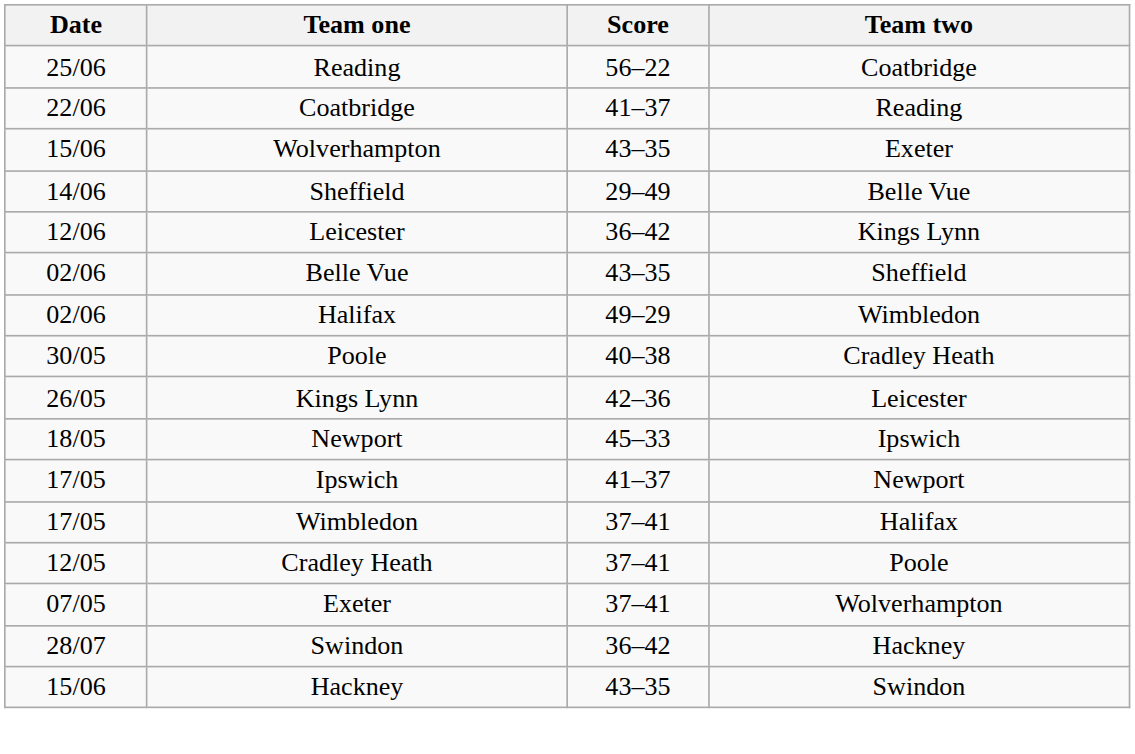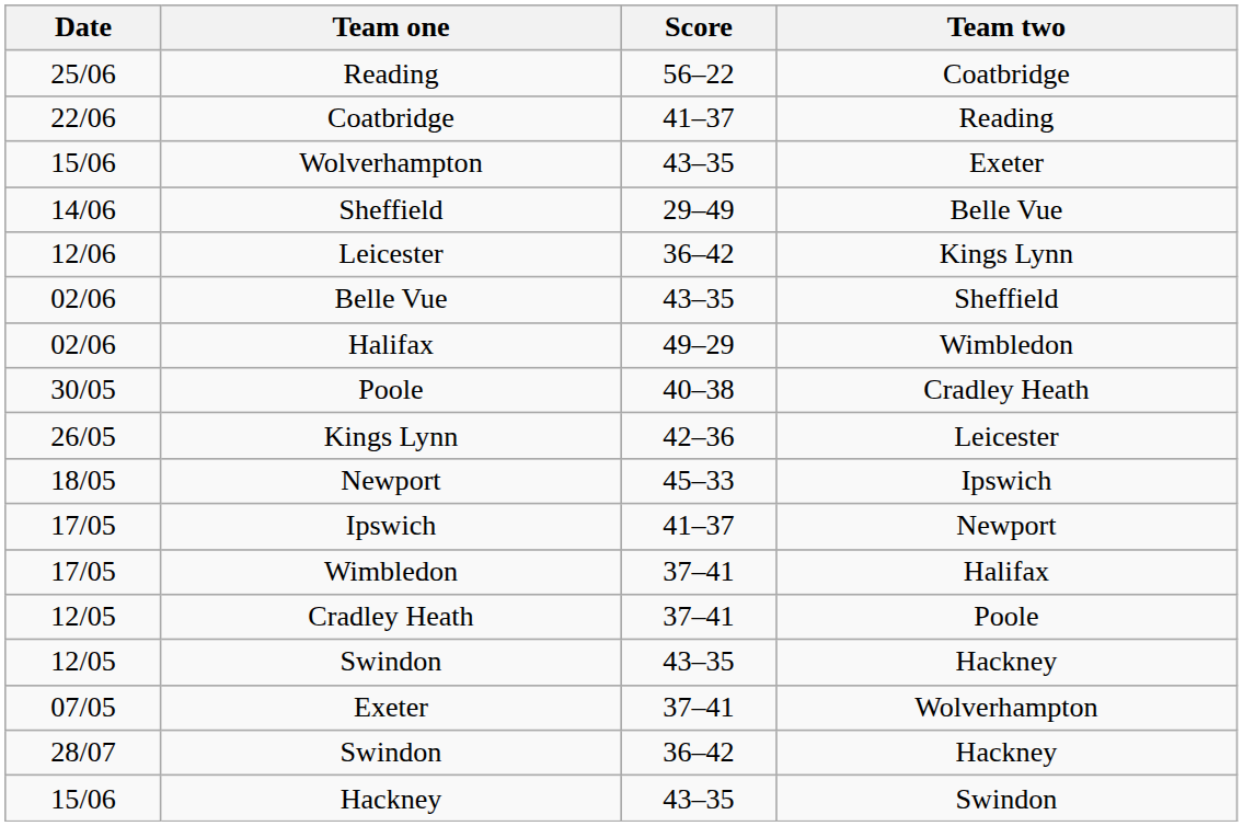+ row: 12/05 | Swindon | 43–35 | Hackney
